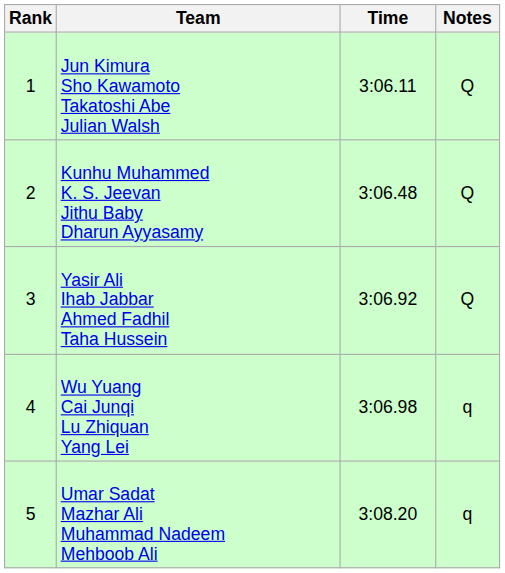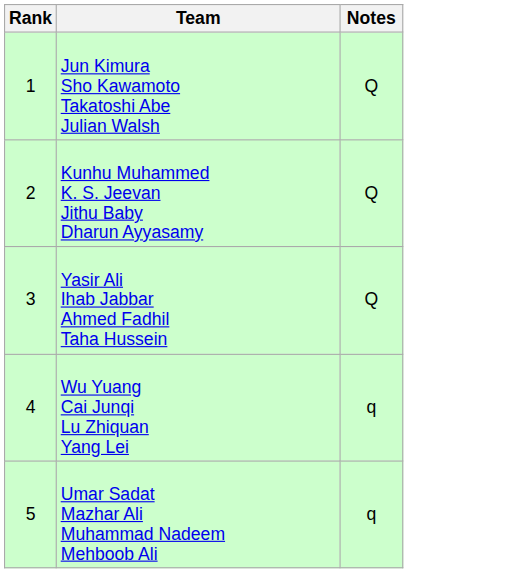- column: Time | 3:06.11 | 3:06.48 | 3:06.92 | 3:06.98 | 3:08.20
